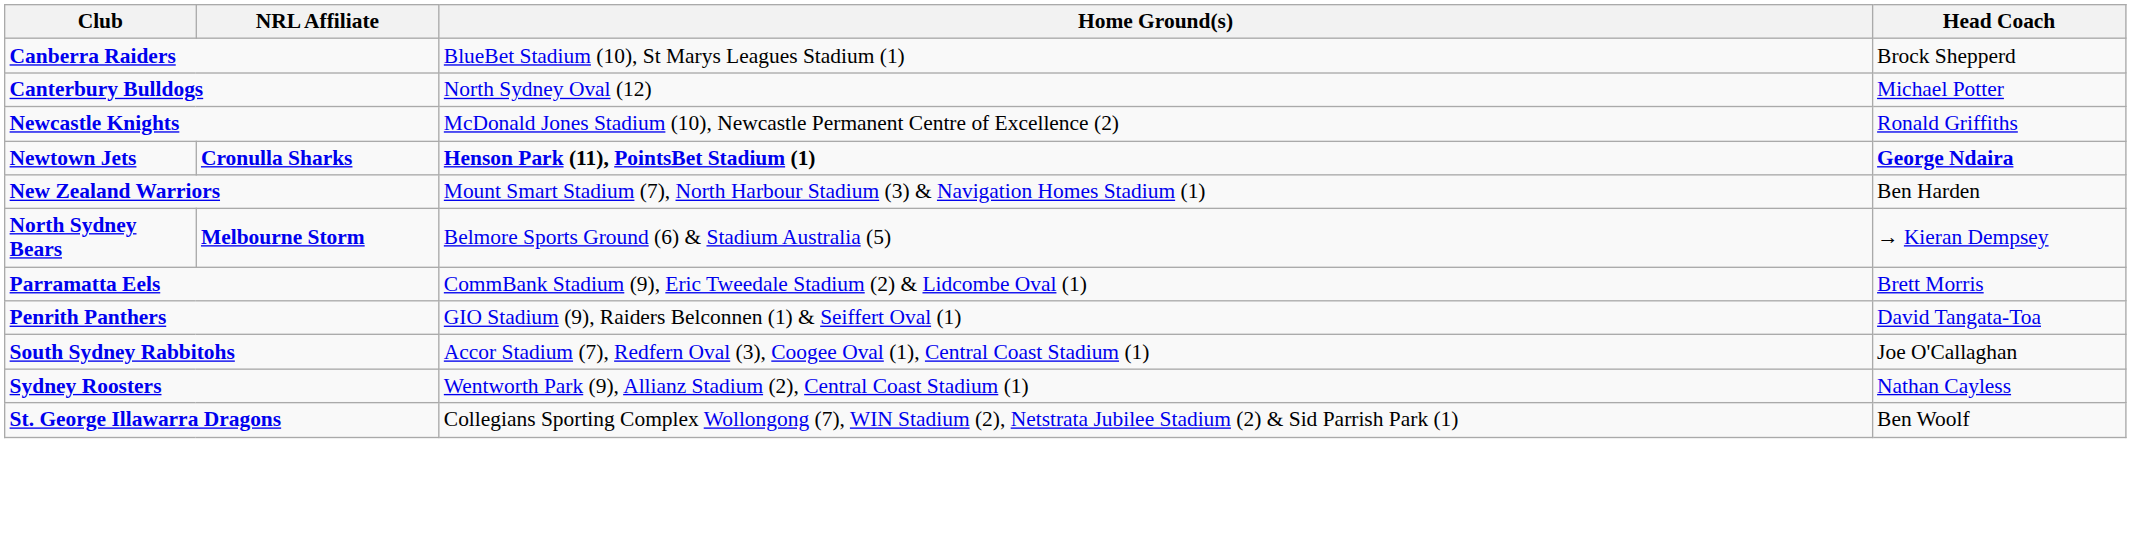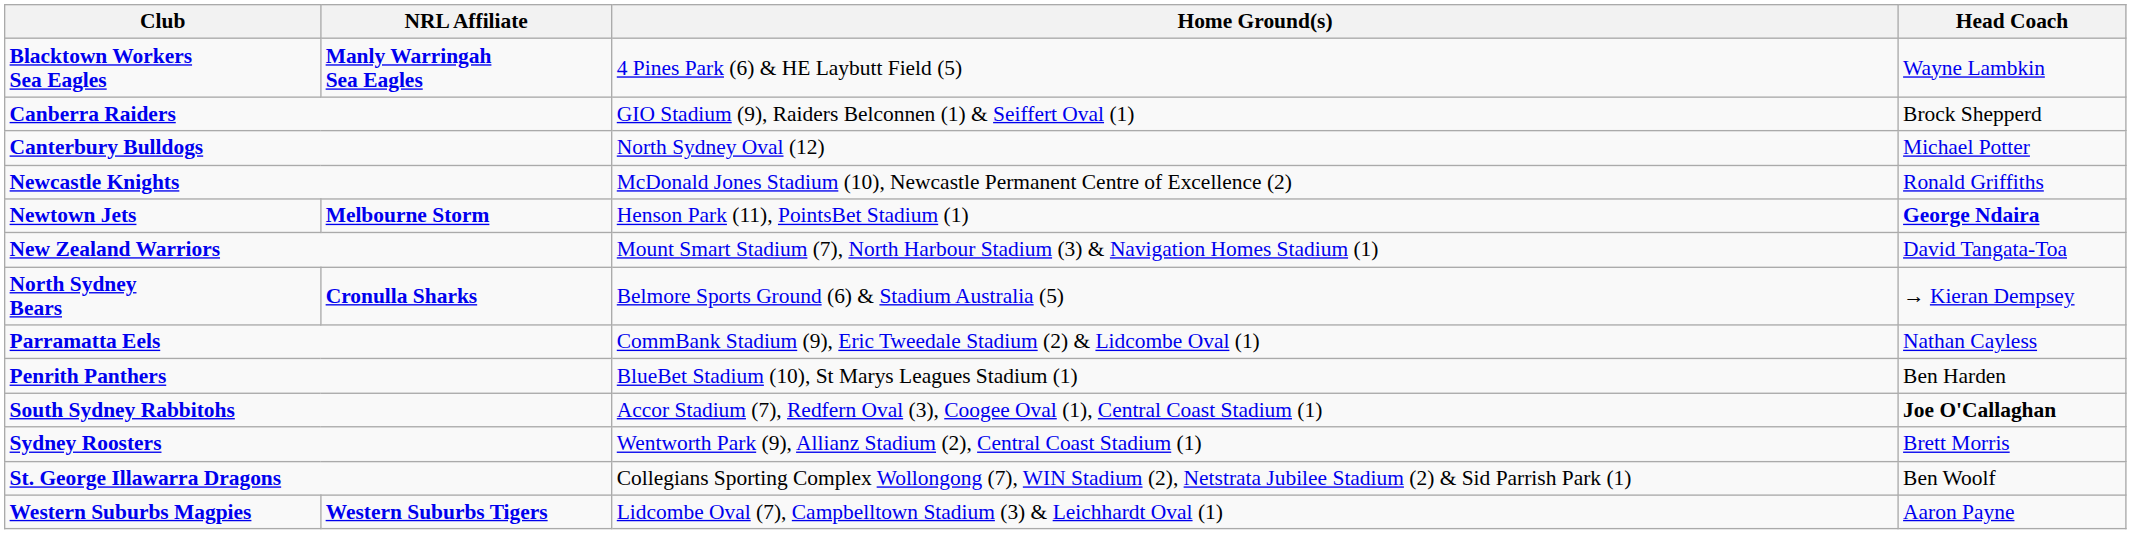+ row: Blacktown Workers Sea Eagles | Manly Warringah Sea Eagles | 4 Pines Park (6) & HE Laybutt Field (5) | Wayne Lambkin
Canberra Raiders | Home Ground(s): BlueBet Stadium (10), St Marys Leagues Stadium (1) -> GIO Stadium (9), Raiders Belconnen (1) & Seiffert Oval (1)
Newtown Jets | NRL Affiliate: Cronulla Sharks -> Melbourne Storm
Newtown Jets | Home Ground(s): bold -> normal
New Zealand Warriors | Head Coach: Ben Harden -> David Tangata-Toa
North Sydney Bears | NRL Affiliate: Melbourne Storm -> Cronulla Sharks
Parramatta Eels | Head Coach: Brett Morris -> Nathan Cayless
Penrith Panthers | Home Ground(s): GIO Stadium (9), Raiders Belconnen (1) & Seiffert Oval (1) -> BlueBet Stadium (10), St Marys Leagues Stadium (1)
Penrith Panthers | Head Coach: David Tangata-Toa -> Ben Harden
South Sydney Rabbitohs | Head Coach: normal -> bold
Sydney Roosters | Head Coach: Nathan Cayless -> Brett Morris
+ row: Western Suburbs Magpies | Western Suburbs Tigers | Lidcombe Oval (7), Campbelltown Stadium (3) & Leichhardt Oval (1) | Aaron Payne
